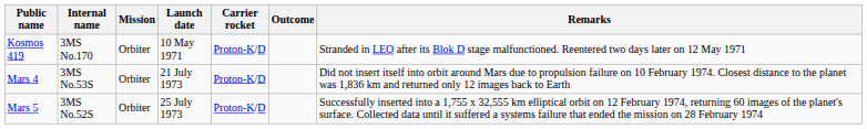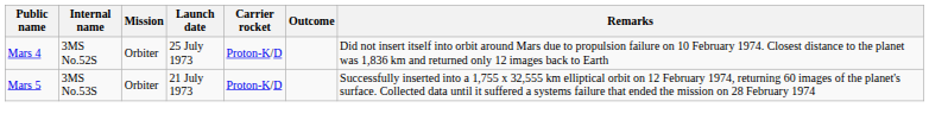- row: Kosmos 419 | 3MS No.170 | Orbiter | 10 May 1971 | Proton-K/D | Stranded in LEO after its Blok D stage malfunctioned. Reentered two days later on 12 May 1971
Mars 4 | Internal name: 3MS No.53S -> 3MS No.52S
Mars 4 | Launch date: 21 July 1973 -> 25 July 1973
Mars 5 | Internal name: 3MS No.52S -> 3MS No.53S
Mars 5 | Launch date: 25 July 1973 -> 21 July 1973
